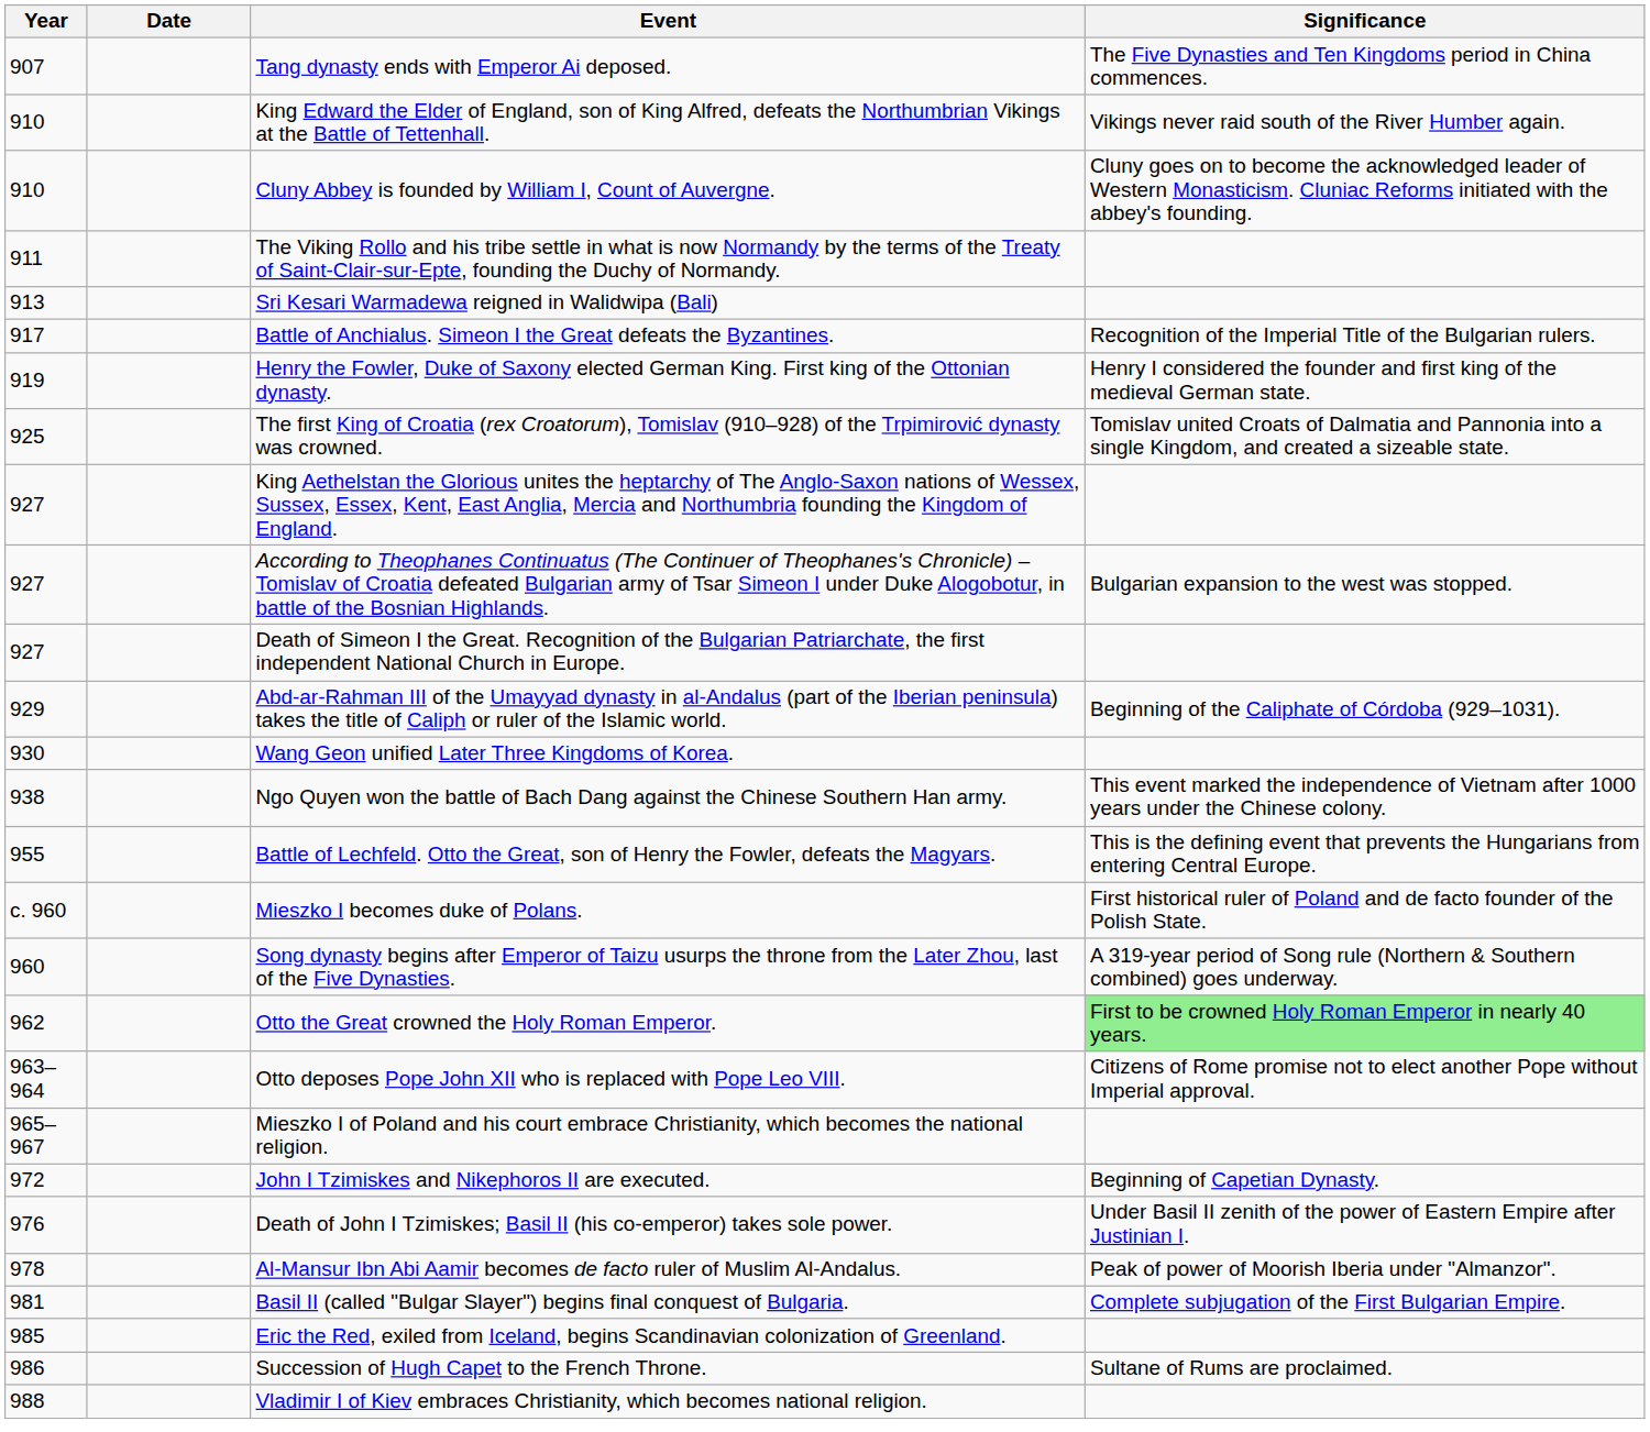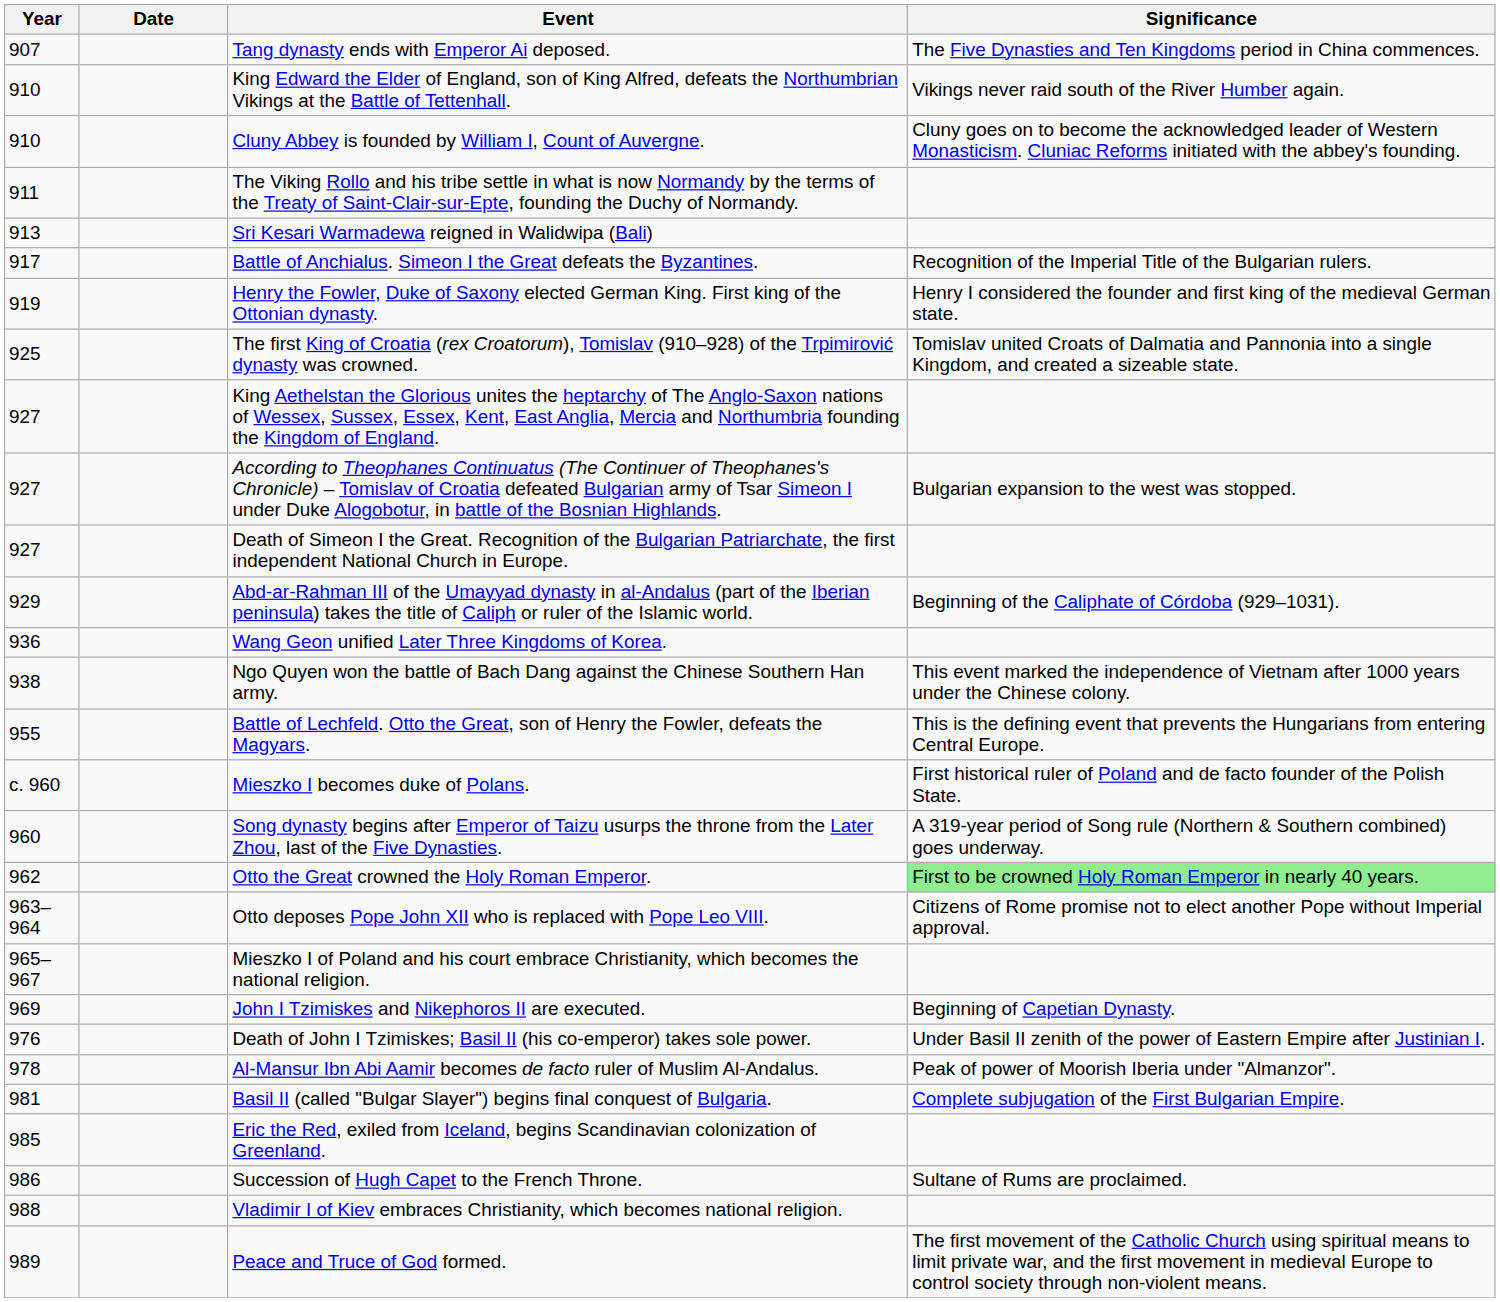Wang Geon unified Later Three Kingdoms of Korea. | Year: 930 -> 936
John I Tzimiskes and Nikephoros II are executed. | Year: 972 -> 969
+ row: 989 | Peace and Truce of God formed. | The first movement of the Catholic Church using spiritual means to limit private war, and the first movement in medieval Europe to control society through non-violent means.
